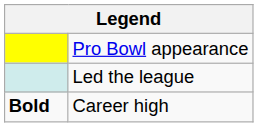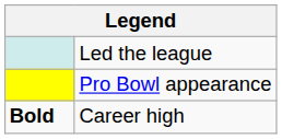rows swapped: Pro Bowl appearance <-> Led the league
